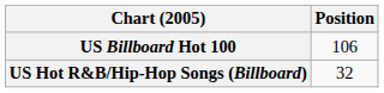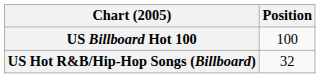US Billboard Hot 100 | Position: 106 -> 100
